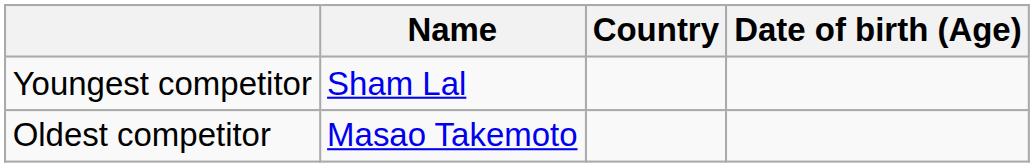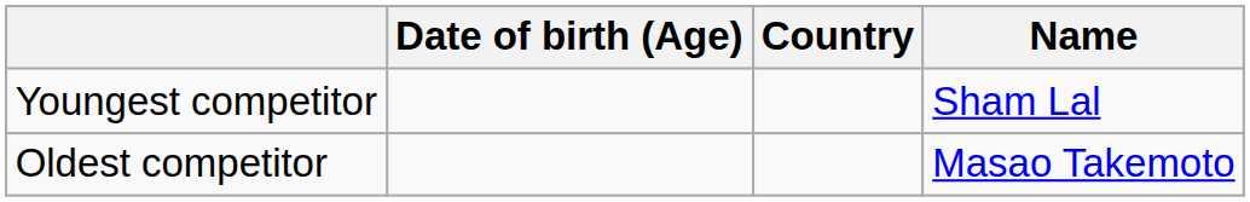columns swapped: Name <-> Date of birth (Age)
